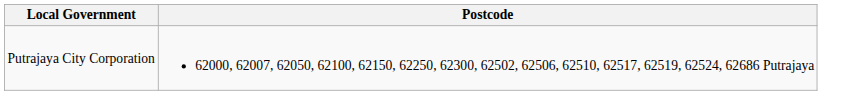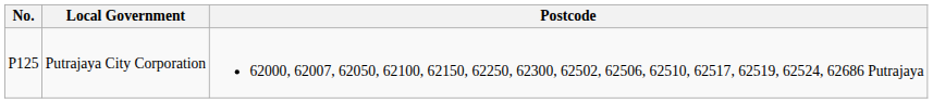+ column: No. | P125
